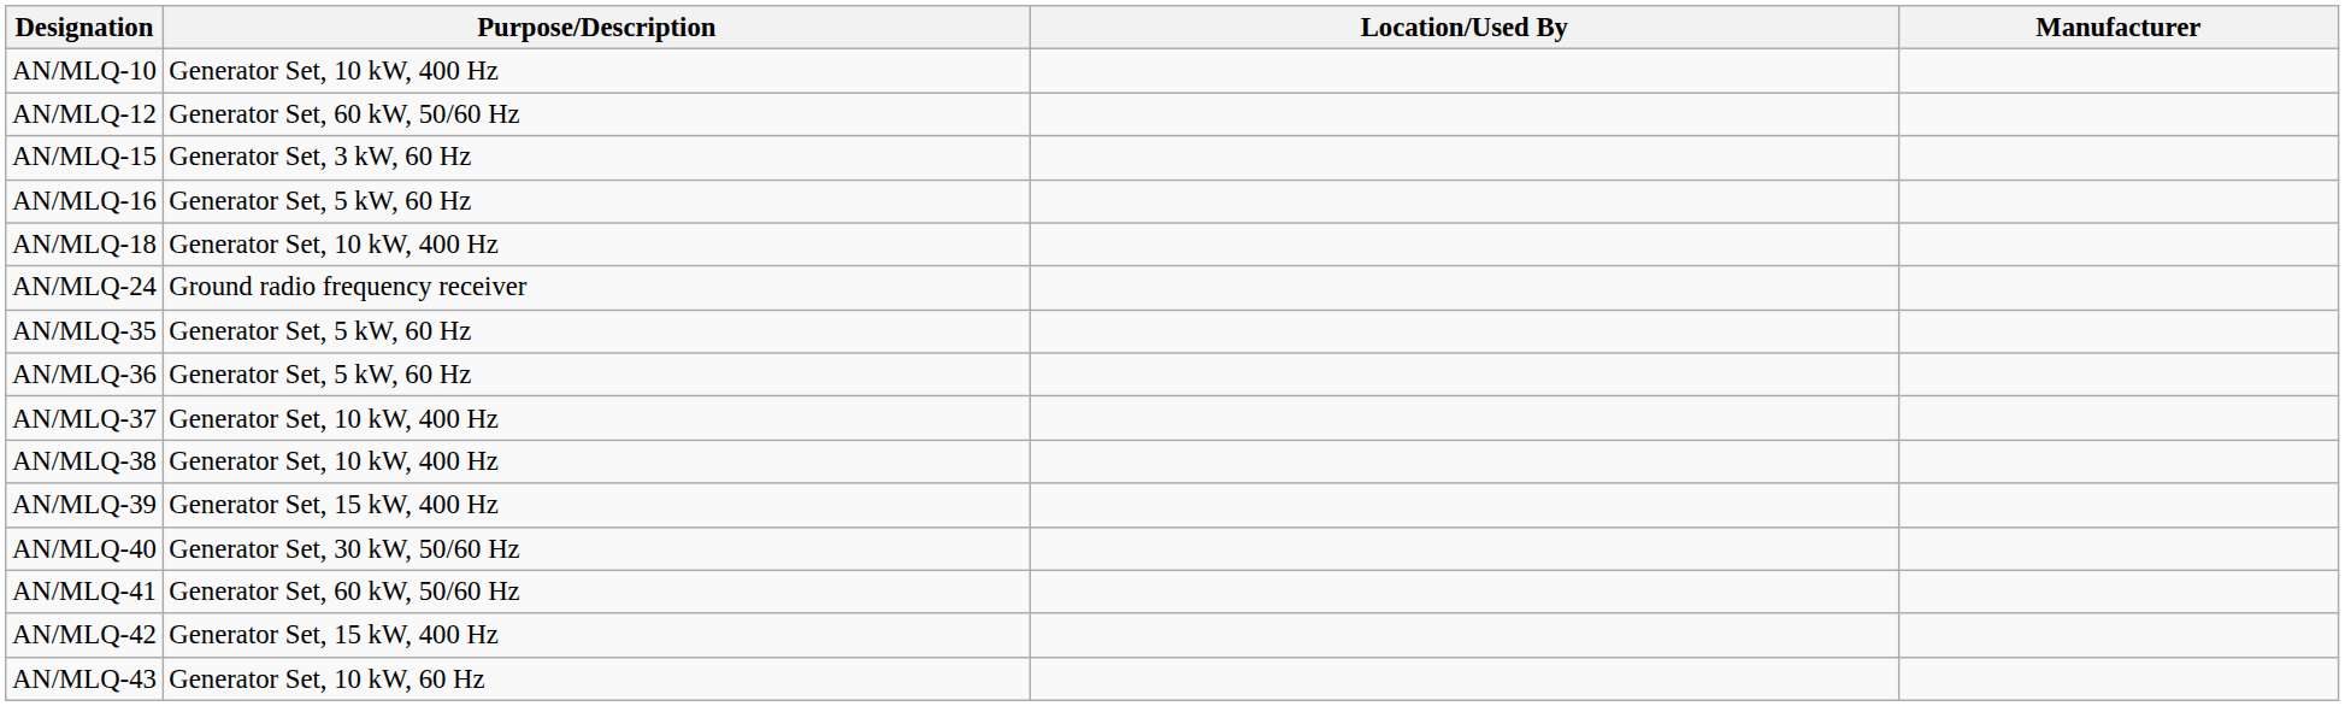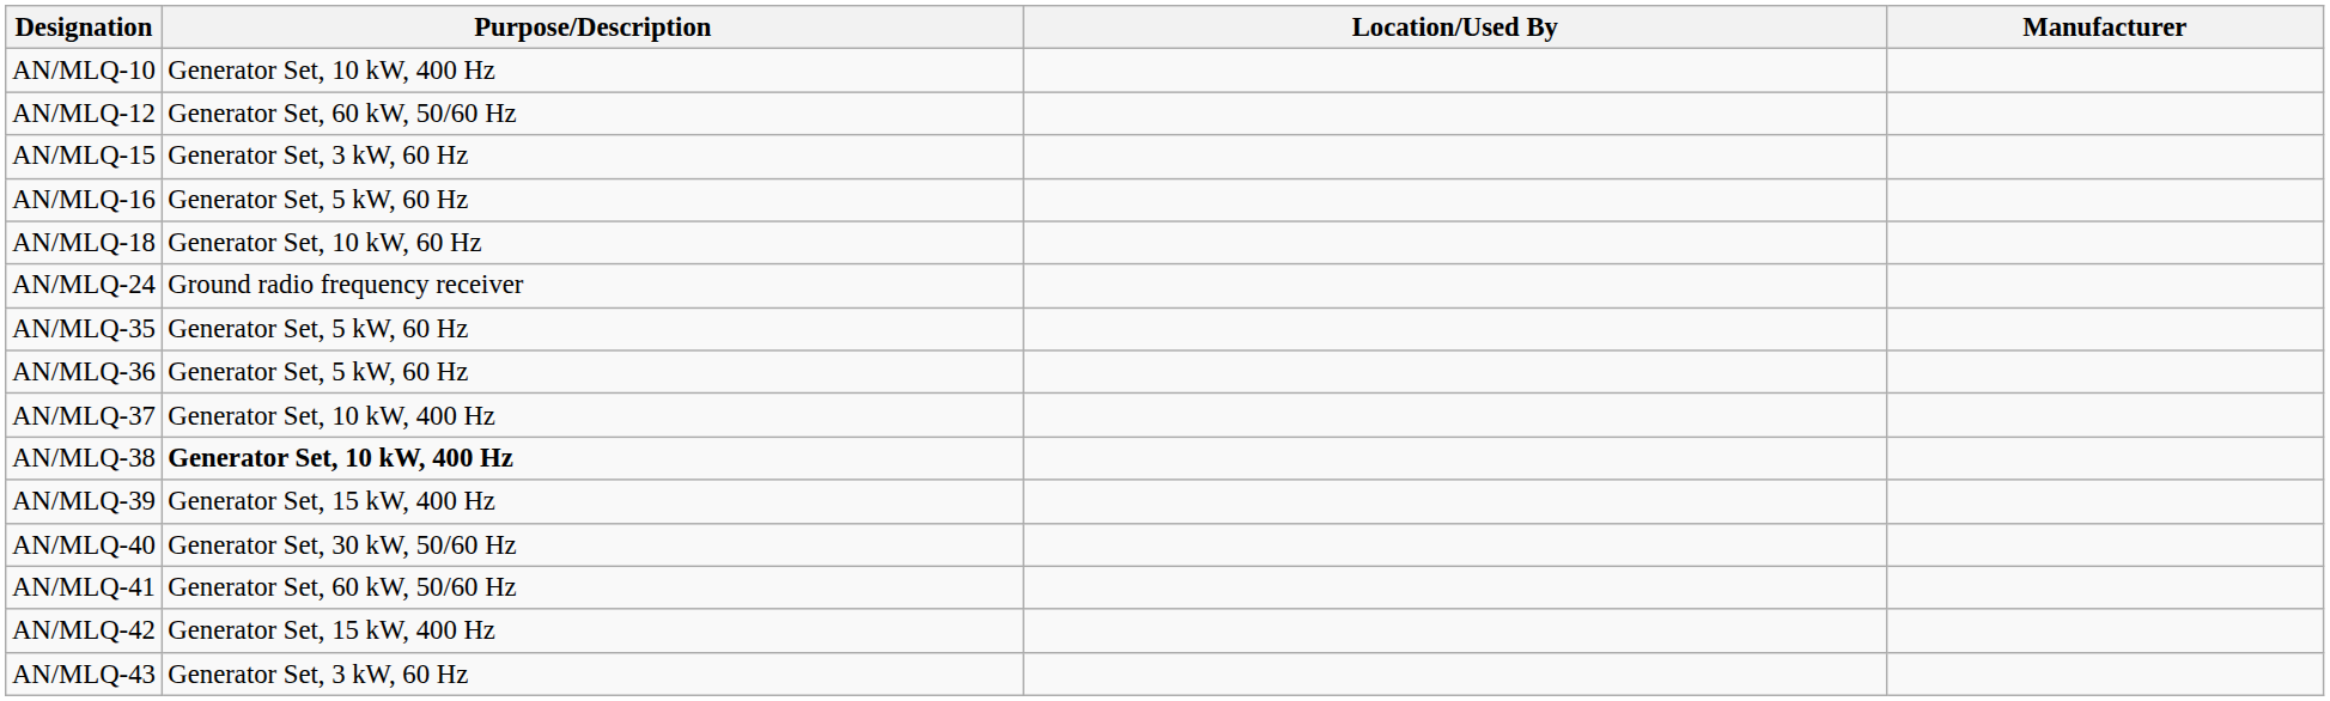AN/MLQ-18 | Purpose/Description: Generator Set, 10 kW, 400 Hz -> Generator Set, 10 kW, 60 Hz
AN/MLQ-38 | Purpose/Description: normal -> bold
AN/MLQ-43 | Purpose/Description: Generator Set, 10 kW, 60 Hz -> Generator Set, 3 kW, 60 Hz
